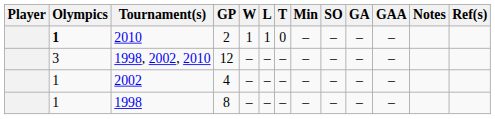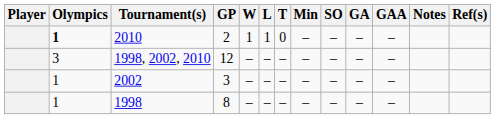2002 | GP: 4 -> 3
